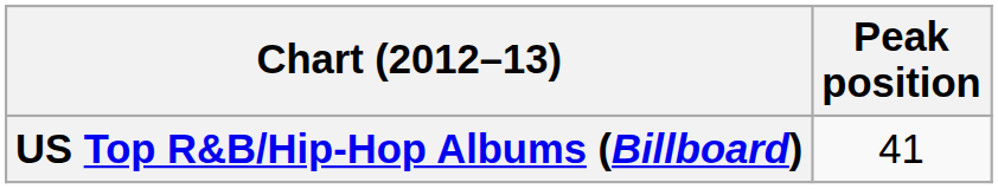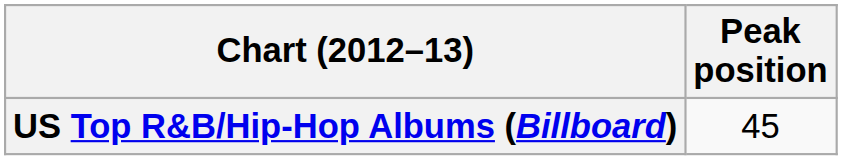US Top R&B/Hip-Hop Albums (Billboard) | Peak position: 41 -> 45
